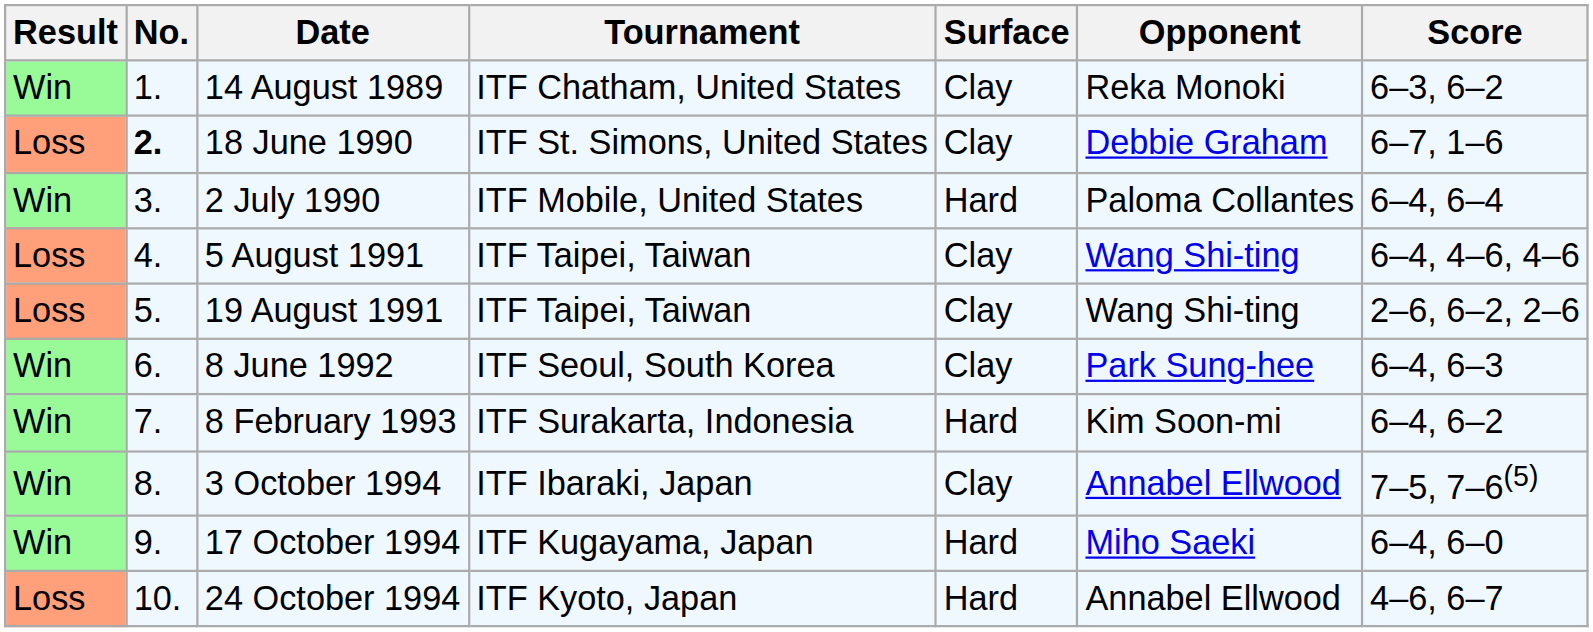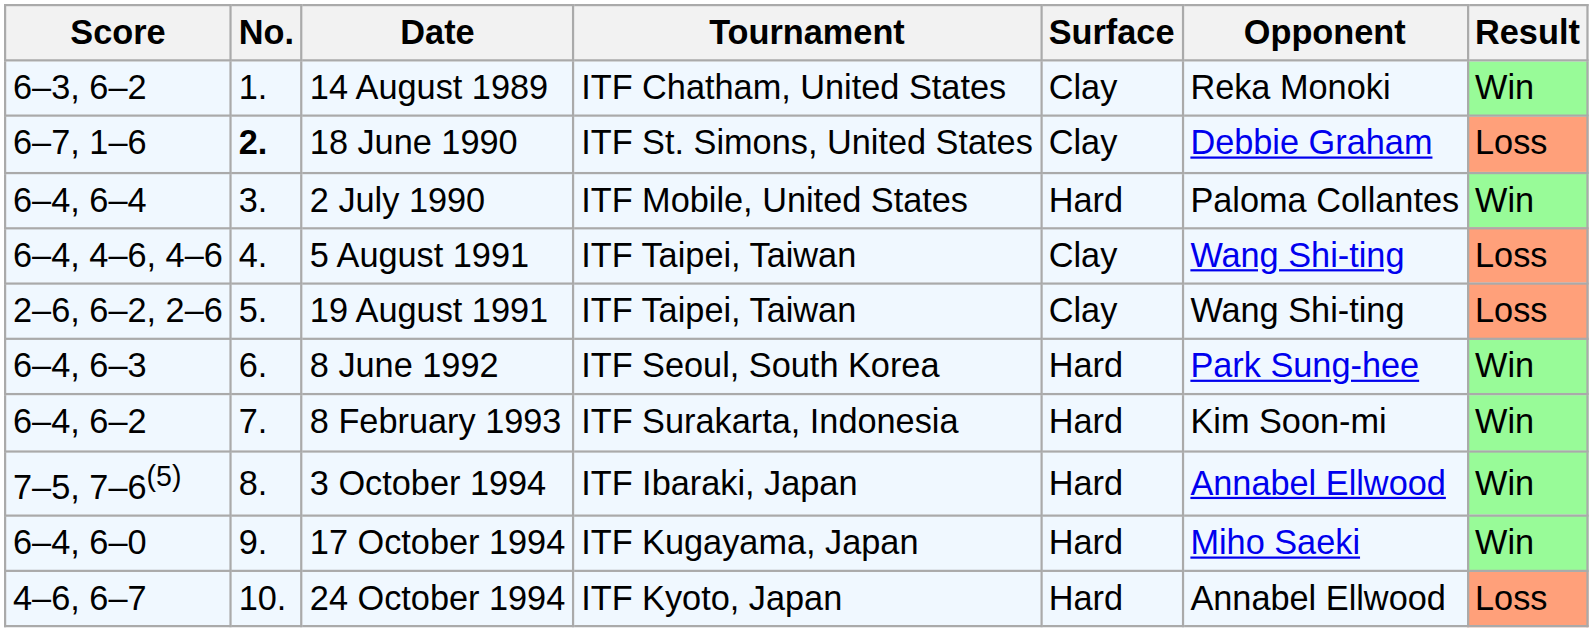columns swapped: Result <-> Score
8 June 1992 | Surface: Clay -> Hard
3 October 1994 | Surface: Clay -> Hard
